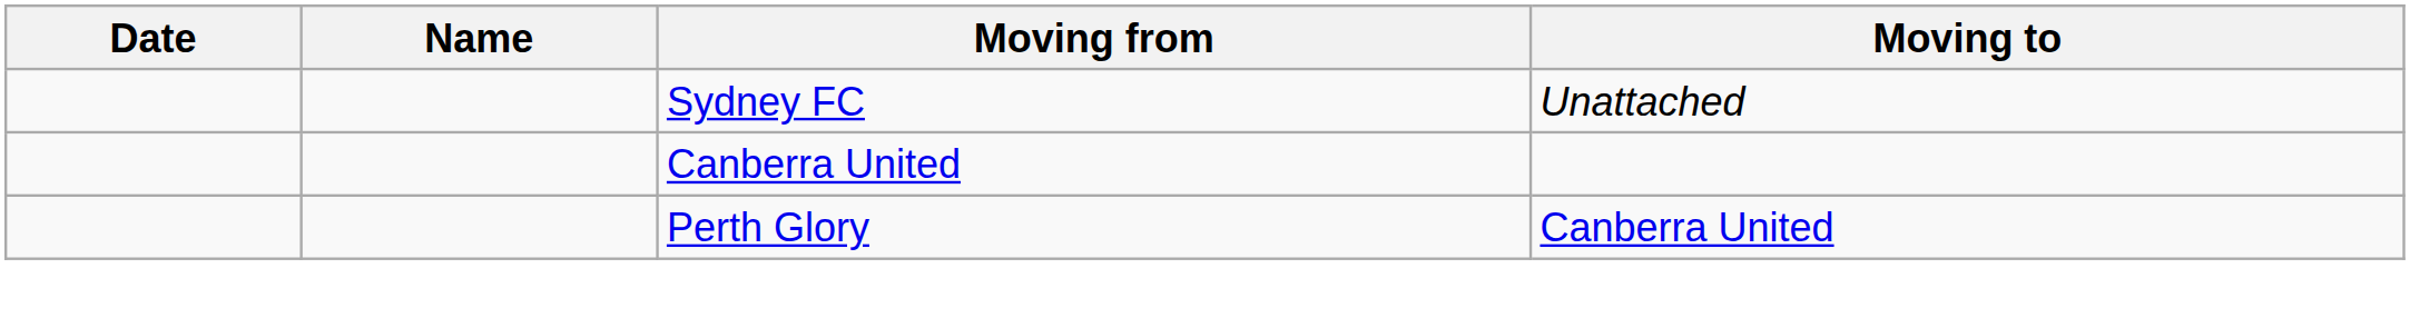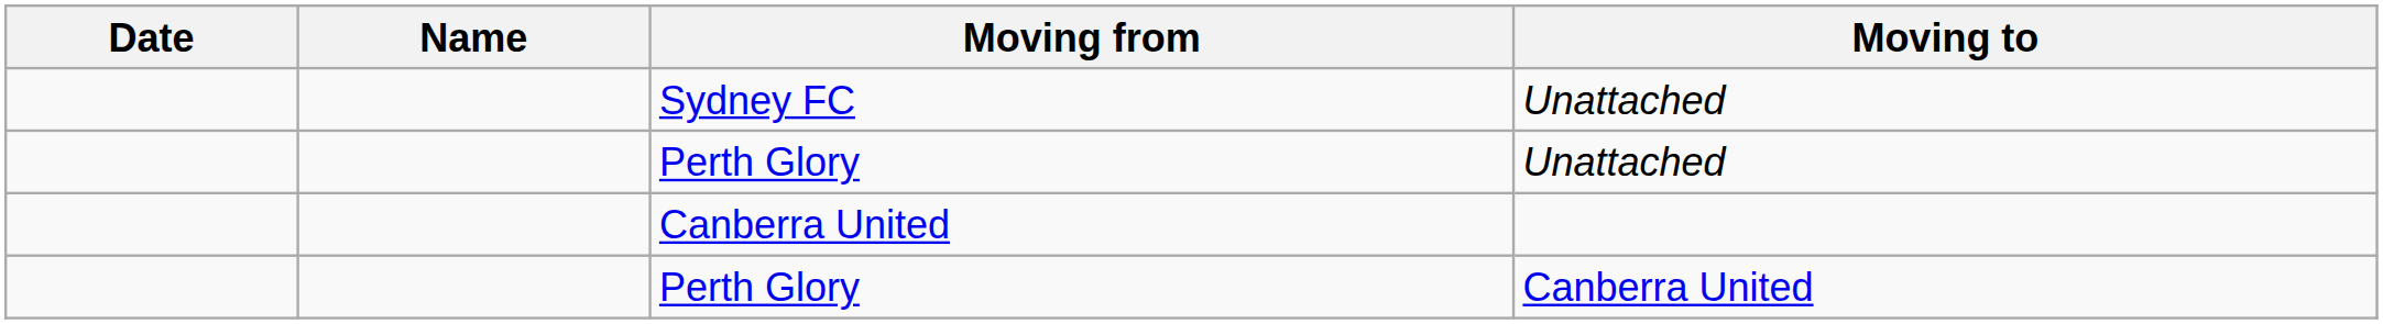+ row: Perth Glory | Unattached
